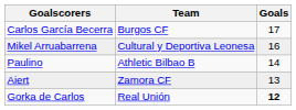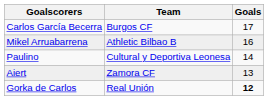Mikel Arruabarrena | Team: Cultural y Deportiva Leonesa -> Athletic Bilbao B
Paulino | Team: Athletic Bilbao B -> Cultural y Deportiva Leonesa
